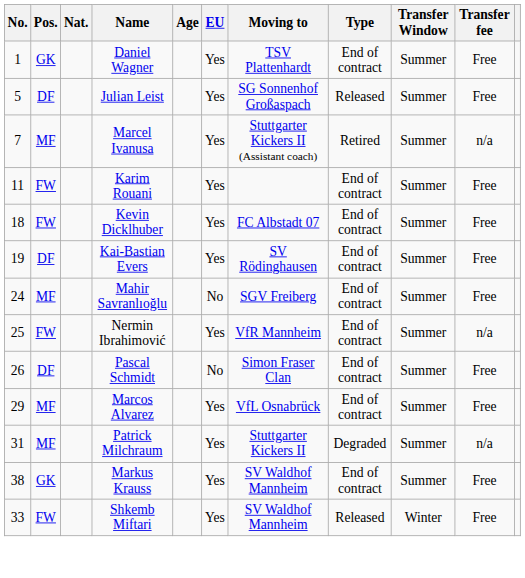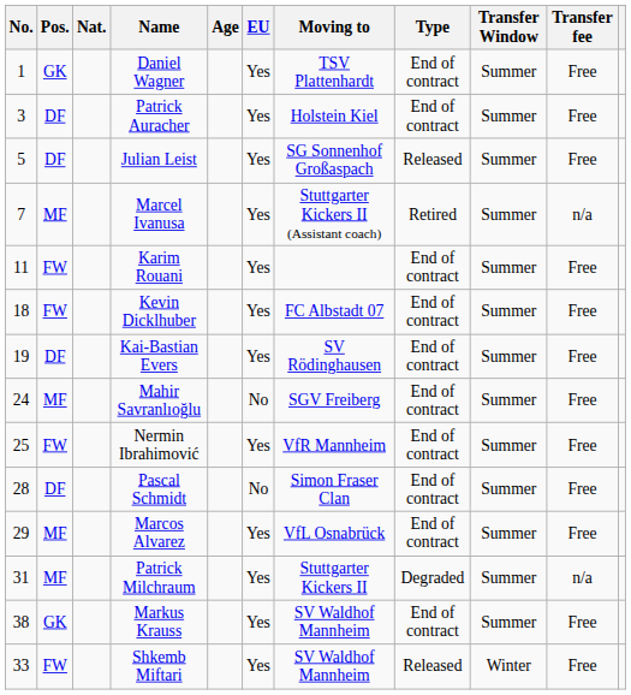+ row: 3 | DF | Patrick Auracher | Yes | Holstein Kiel | End of contract | Summer | Free
Nermin Ibrahimović | Transfer fee: n/a -> Free
Pascal Schmidt | No.: 26 -> 28
